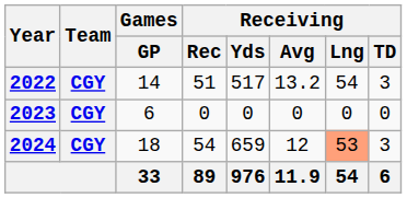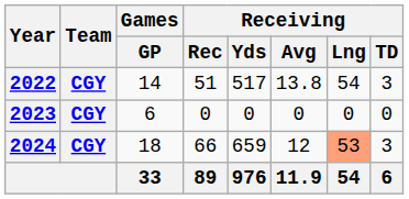2022 | Receiving / Avg: 13.2 -> 13.8
2024 | Receiving / Rec: 54 -> 66
